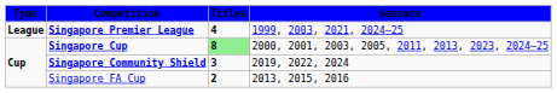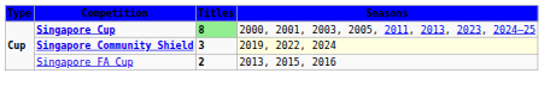- row: League | Singapore Premier League | 4 | 1999, 2003, 2021, 2024–25
Singapore Community Shield | Seasons: no background -> lightyellow background
